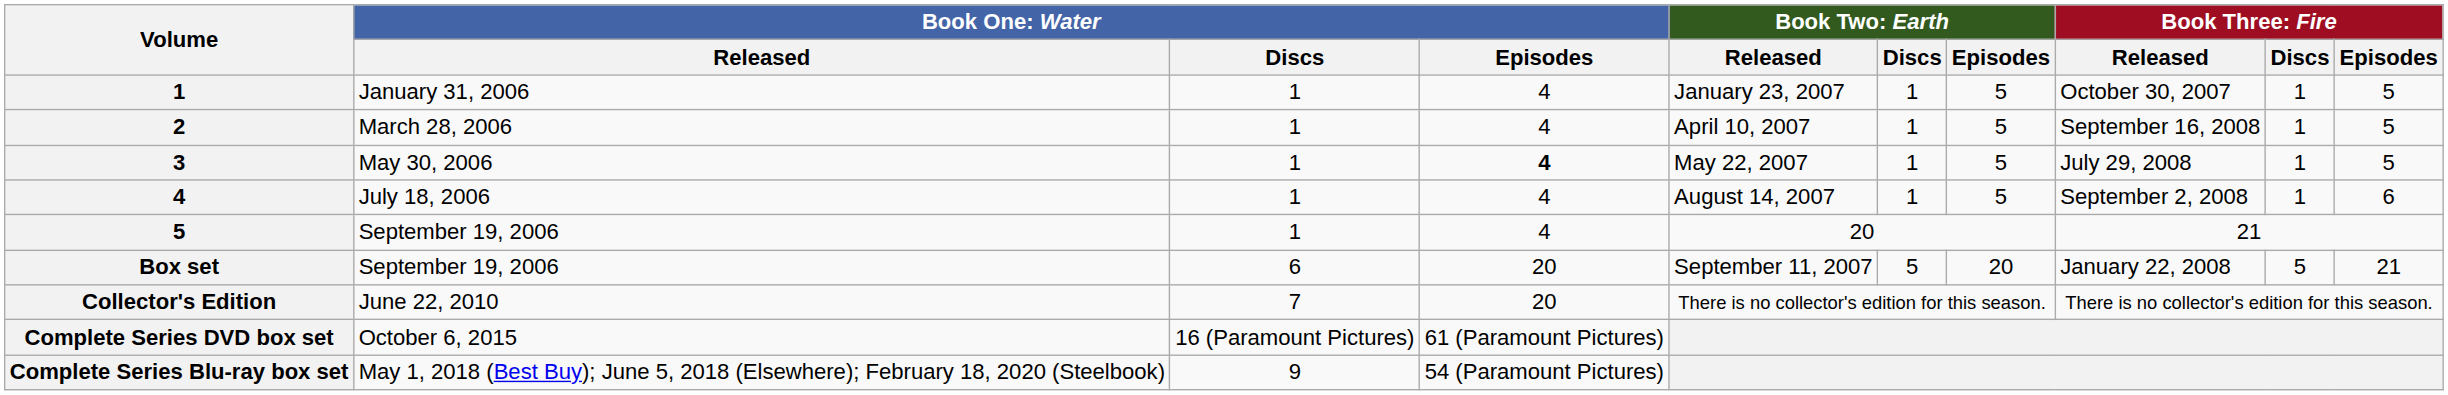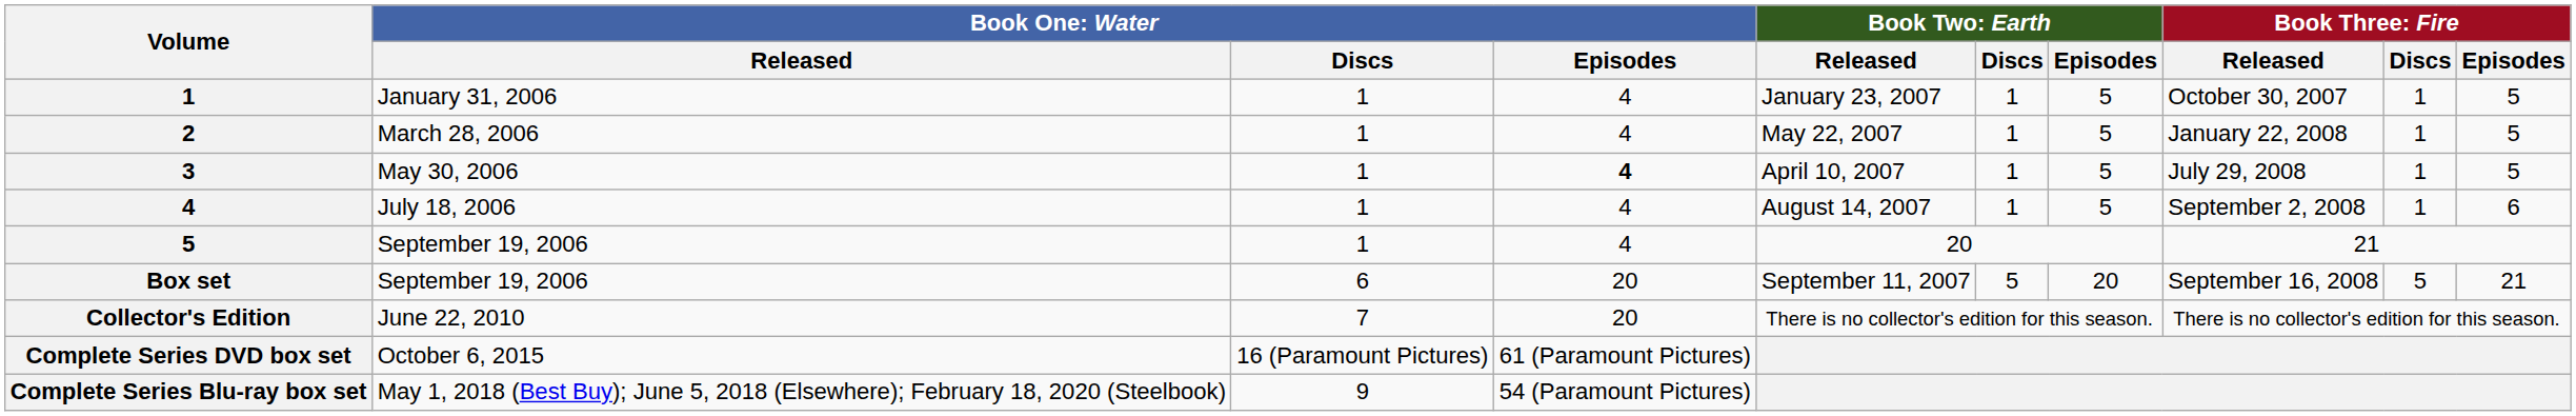2 | column 5: April 10, 2007 -> May 22, 2007
2 | column 8: September 16, 2008 -> January 22, 2008
3 | column 5: May 22, 2007 -> April 10, 2007
Box set | column 8: January 22, 2008 -> September 16, 2008
